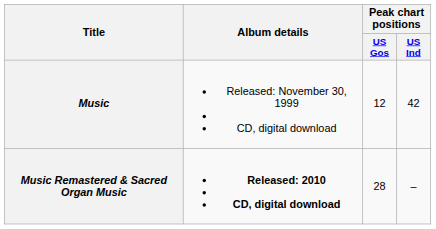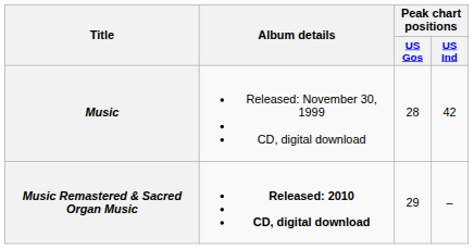Music | Peak chart positions / US Gos: 12 -> 28
Music Remastered & Sacred Organ Music | Peak chart positions / US Gos: 28 -> 29
